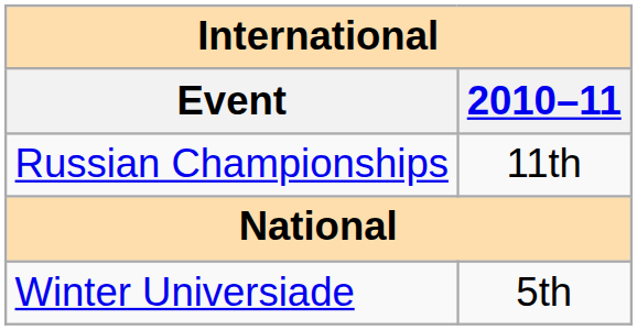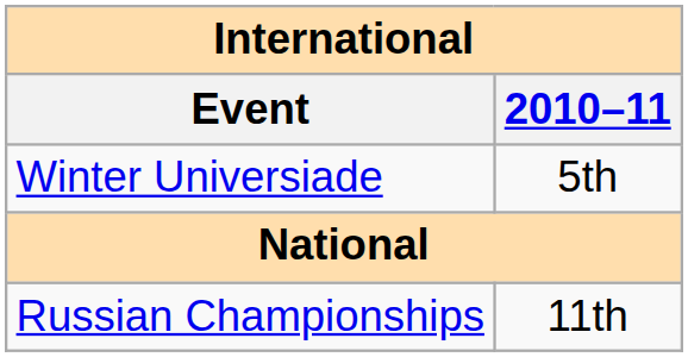rows swapped: Winter Universiade <-> Russian Championships
